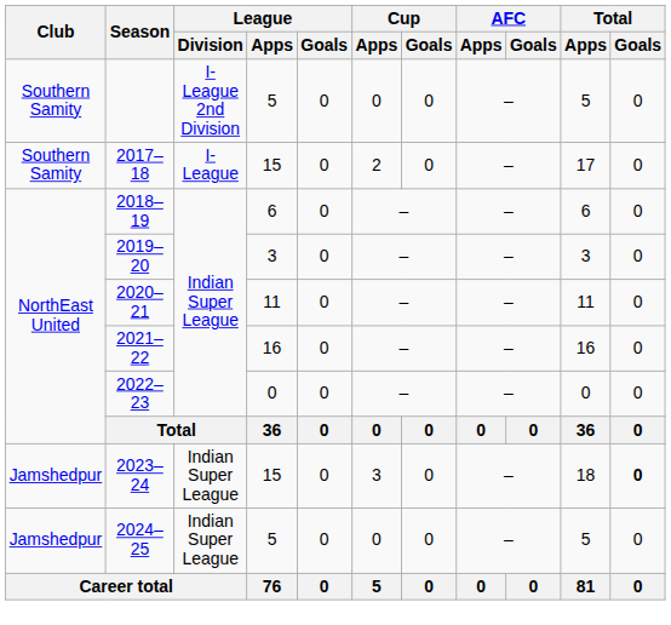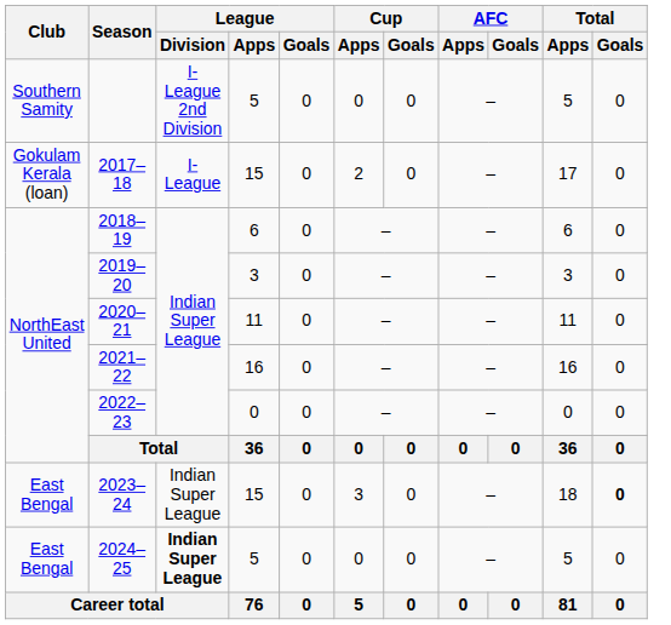2017–18 | Club: Southern Samity -> Gokulam Kerala (loan)
2023–24 | Club: Jamshedpur -> East Bengal
2024–25 | Club: Jamshedpur -> East Bengal
2024–25 | League / Division: normal -> bold
